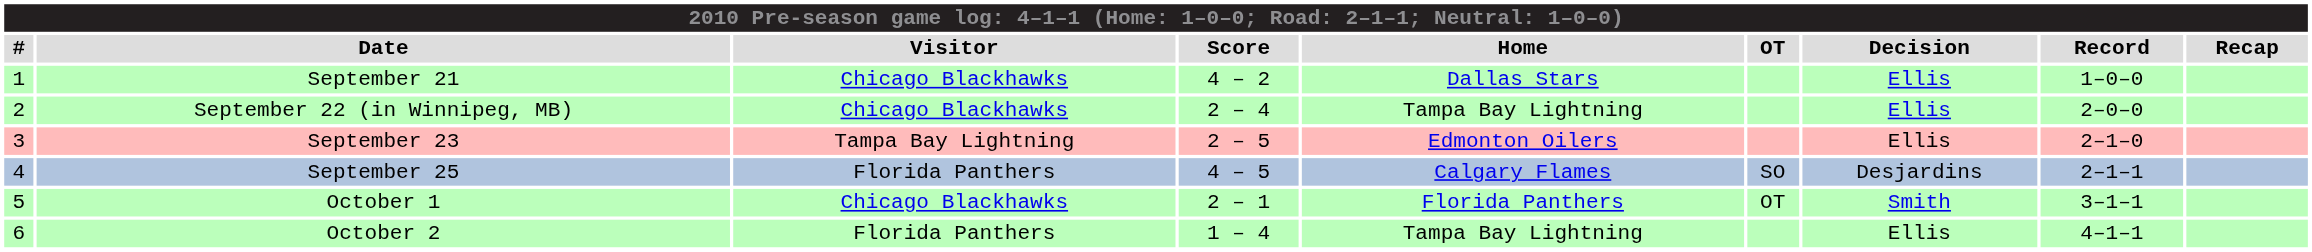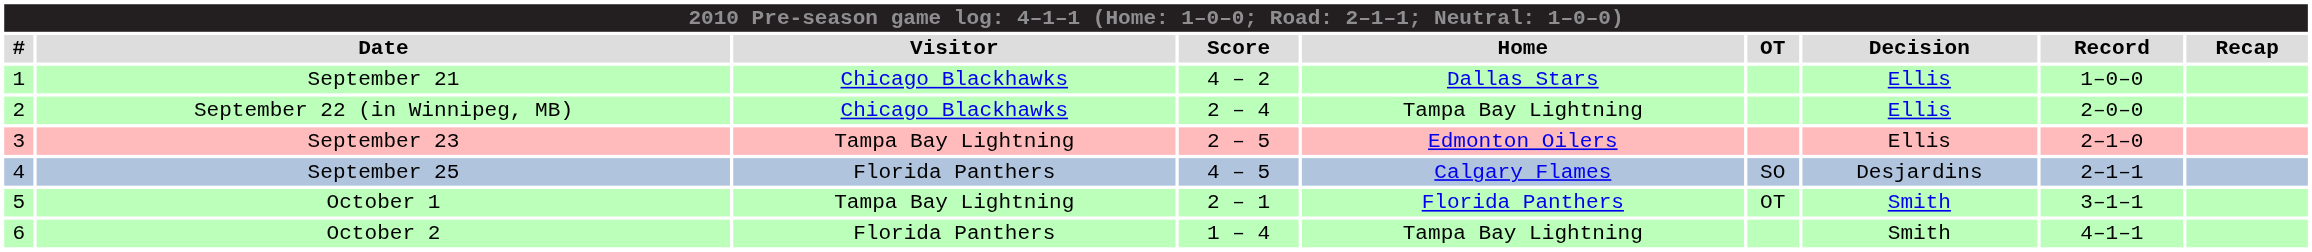October 1 | Visitor: Chicago Blackhawks -> Tampa Bay Lightning
October 2 | Decision: Ellis -> Smith
